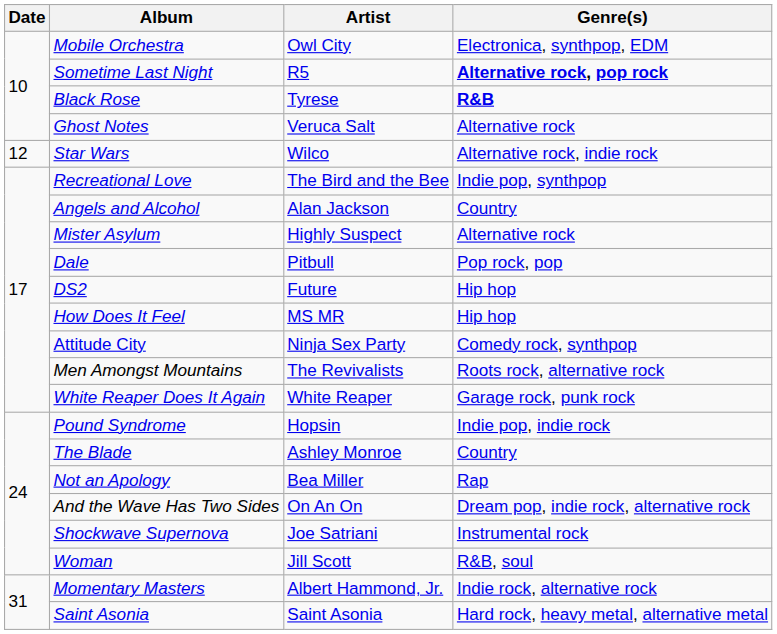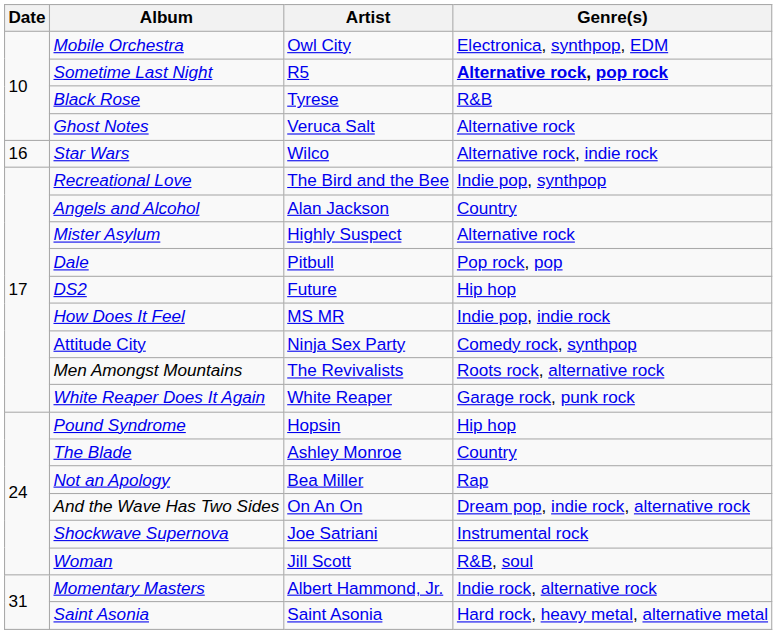Black Rose | Genre(s): bold -> normal
Star Wars | Date: 12 -> 16
How Does It Feel | Genre(s): Hip hop -> Indie pop, indie rock
Pound Syndrome | Genre(s): Indie pop, indie rock -> Hip hop
